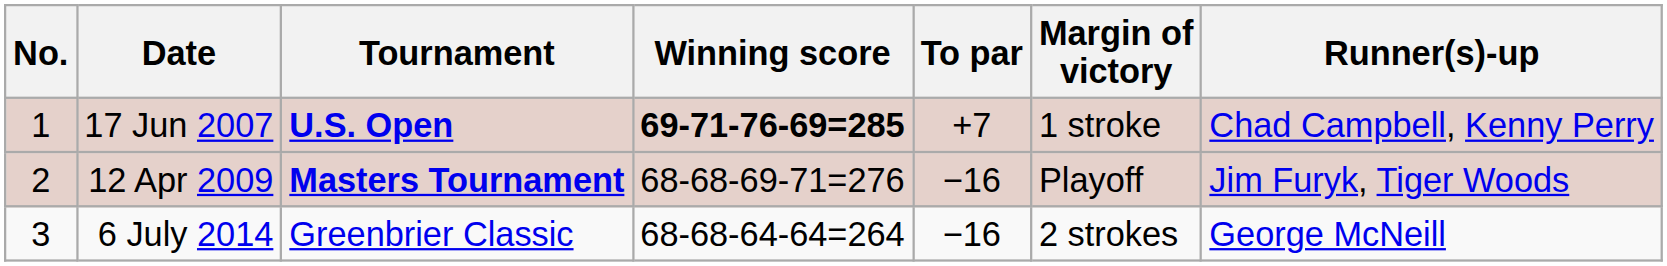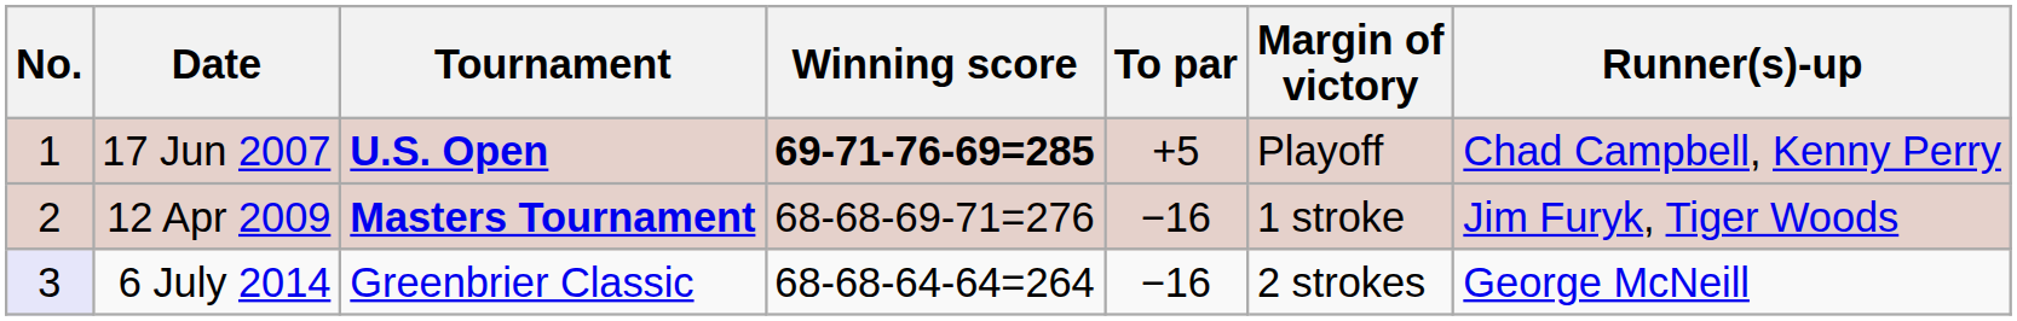17 Jun 2007 | To par: +7 -> +5
17 Jun 2007 | Margin of victory: 1 stroke -> Playoff
12 Apr 2009 | Margin of victory: Playoff -> 1 stroke
6 July 2014 | No.: no background -> lavender background
